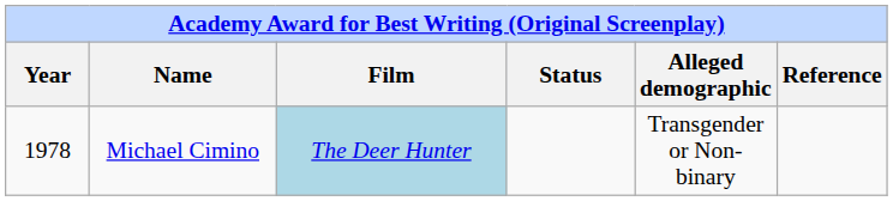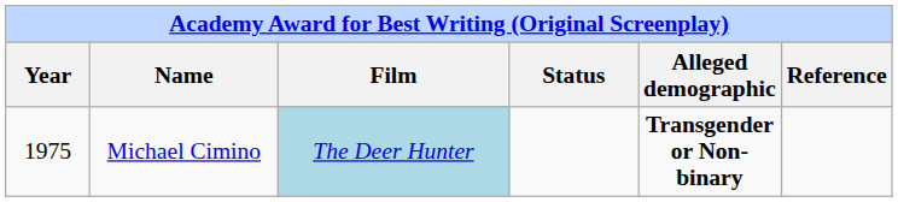Michael Cimino | Year: 1978 -> 1975
Michael Cimino | Alleged demographic: normal -> bold
